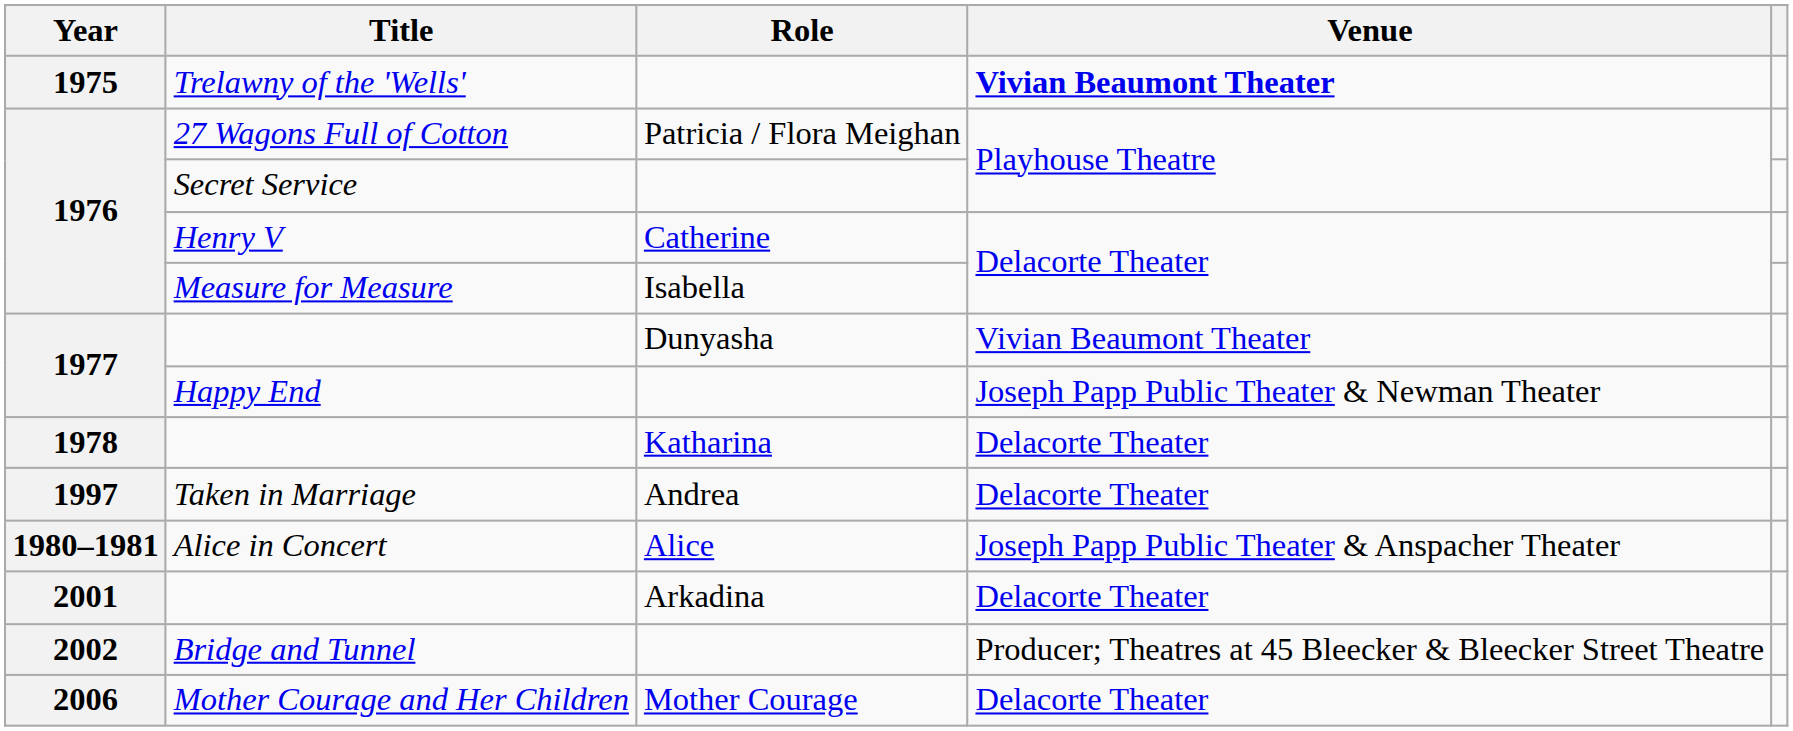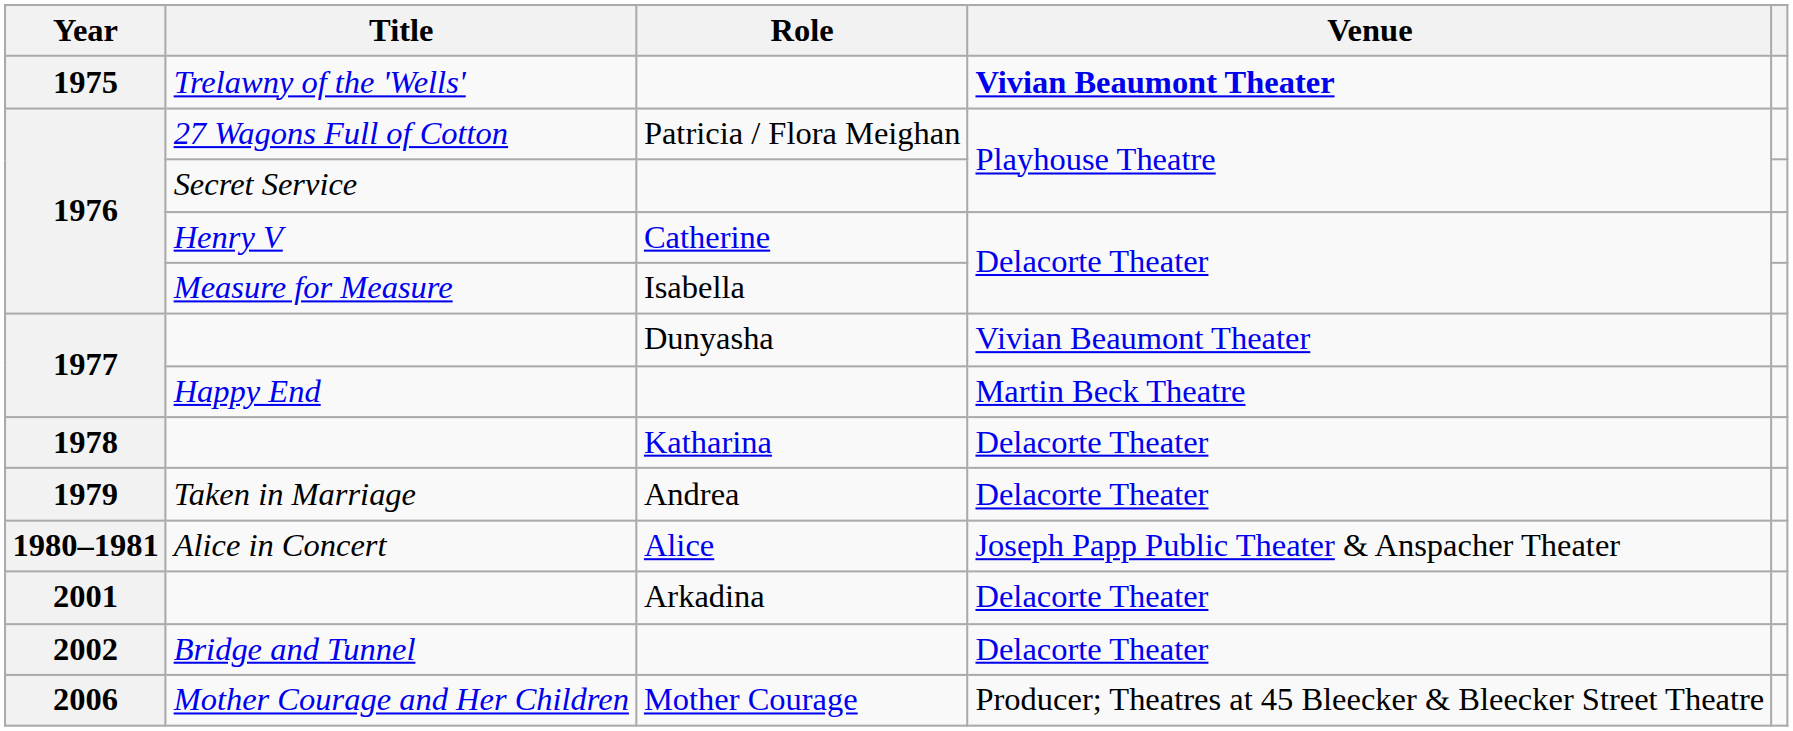Happy End | Venue: Joseph Papp Public Theater & Newman Theater -> Martin Beck Theatre
Taken in Marriage | Year: 1997 -> 1979
Bridge and Tunnel | Venue: Producer; Theatres at 45 Bleecker & Bleecker Street Theatre -> Delacorte Theater
Mother Courage and Her Children | Venue: Delacorte Theater -> Producer; Theatres at 45 Bleecker & Bleecker Street Theatre
